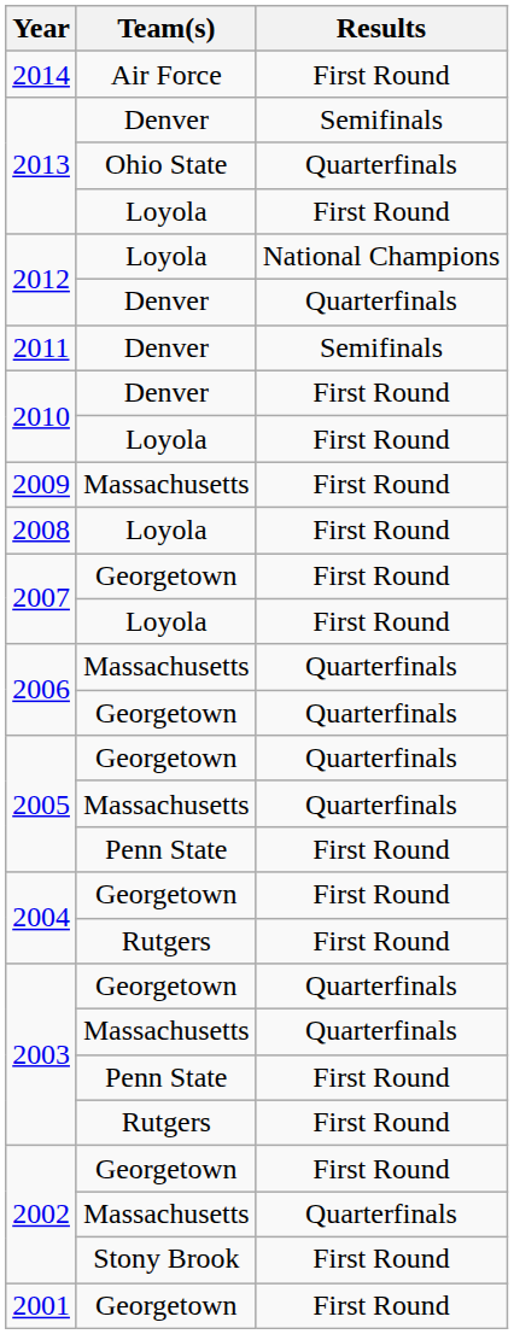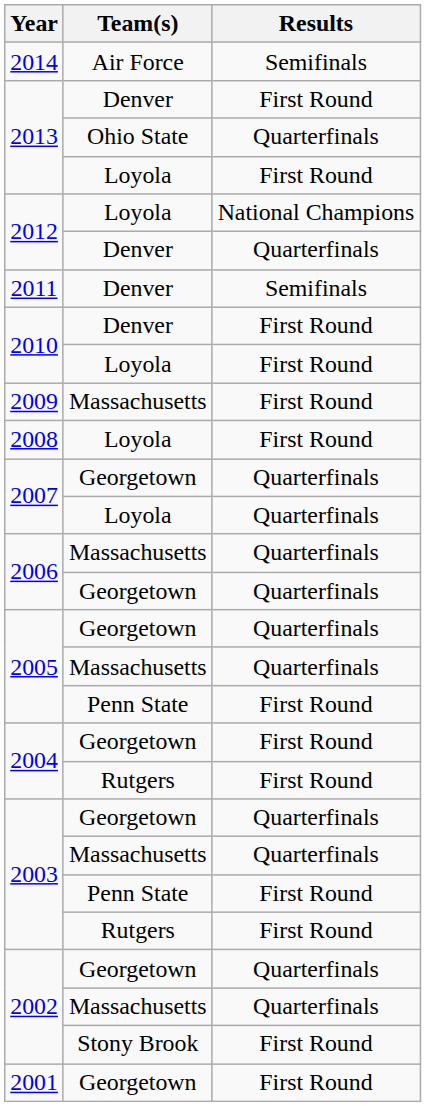2014 | Results: First Round -> Semifinals
2013 / Denver | Results: Semifinals -> First Round
2007 / Georgetown | Results: First Round -> Quarterfinals
2007 / Loyola | Results: First Round -> Quarterfinals
2002 / Georgetown | Results: First Round -> Quarterfinals
